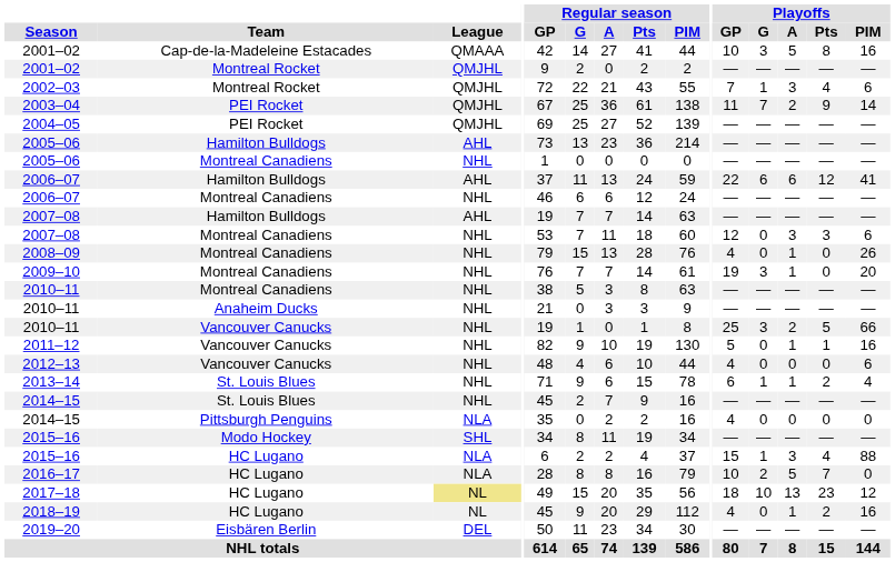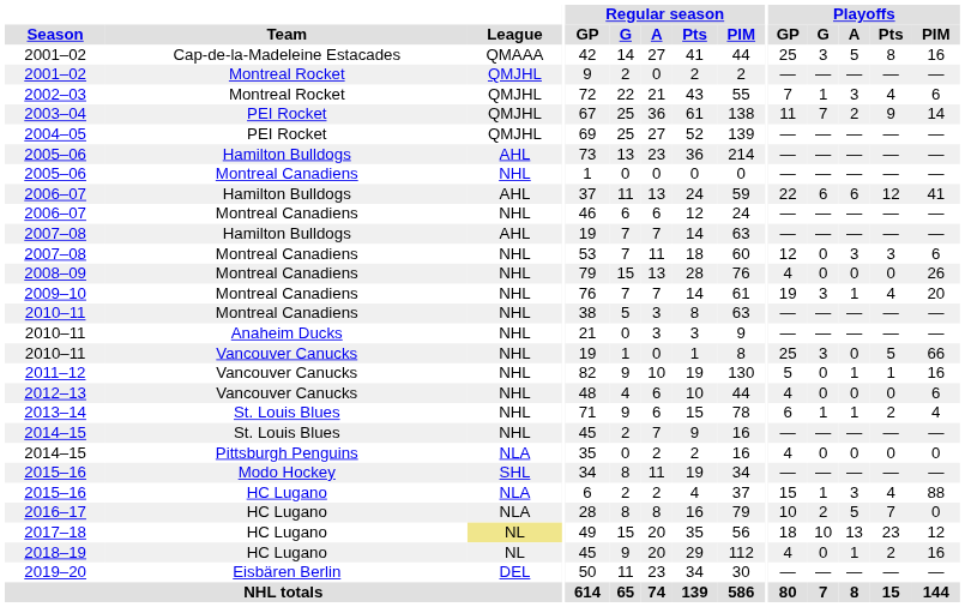2001–02 / Cap-de-la-Madeleine Estacades | Playoffs / GP: 10 -> 25
2008–09 | Playoffs / A: 1 -> 0
2009–10 | Playoffs / Pts: 0 -> 4
2010–11 / Vancouver Canucks | Playoffs / A: 2 -> 0
